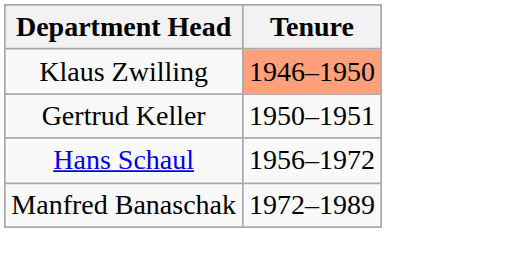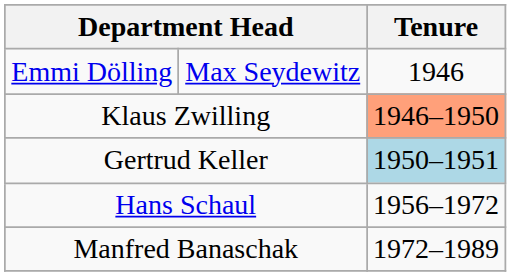+ row: Emmi Dölling | Max Seydewitz | 1946
Gertrud Keller | Tenure: no background -> lightblue background
